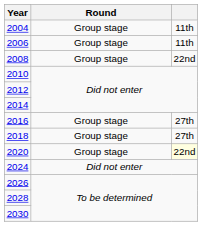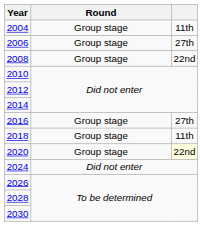2006 | column 3: 11th -> 27th
2018 | column 3: 27th -> 11th
